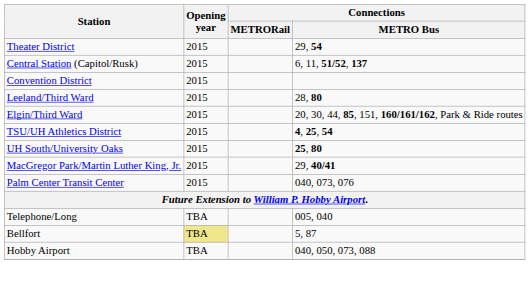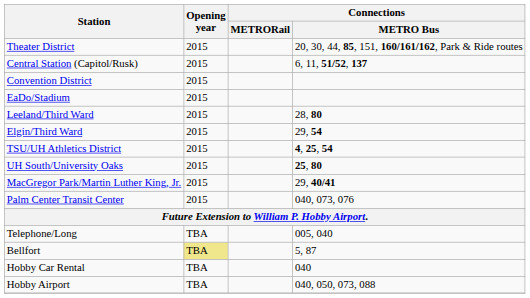Theater District | Connections / METRO Bus: 29, 54 -> 20, 30, 44, 85, 151, 160/161/162, Park & Ride routes
+ row: EaDo/Stadium | 2015
Elgin/Third Ward | Connections / METRO Bus: 20, 30, 44, 85, 151, 160/161/162, Park & Ride routes -> 29, 54
+ row: Hobby Car Rental | TBA | 040
